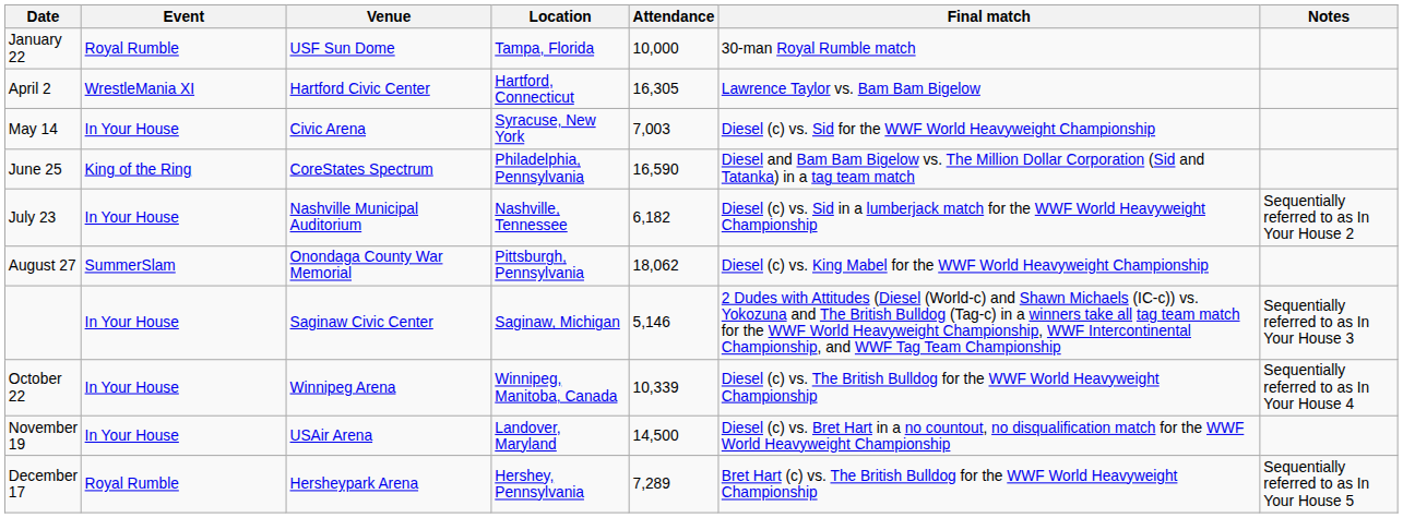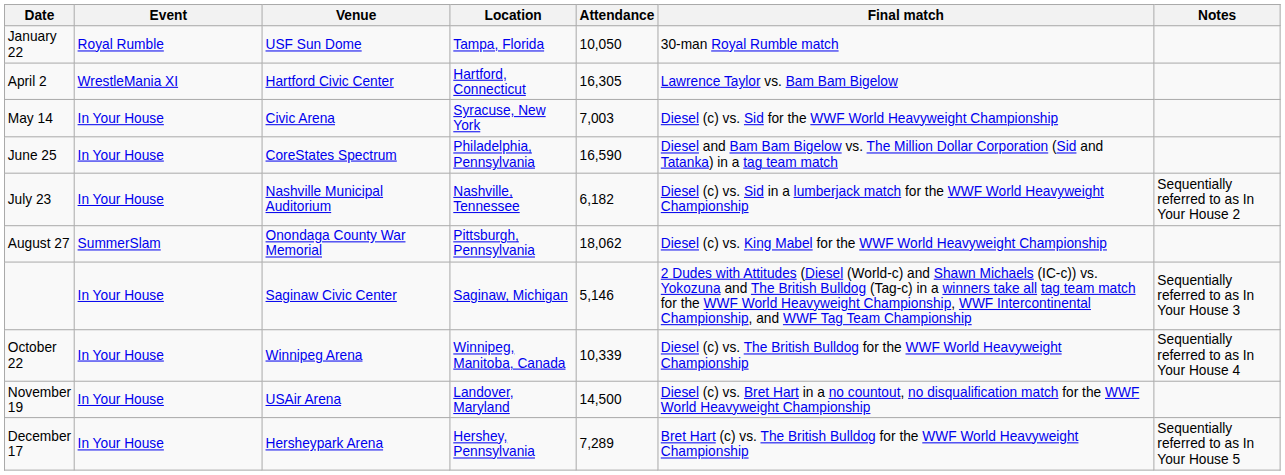January 22 | Attendance: 10,000 -> 10,050
June 25 | Event: King of the Ring -> In Your House
December 17 | Event: Royal Rumble -> In Your House
